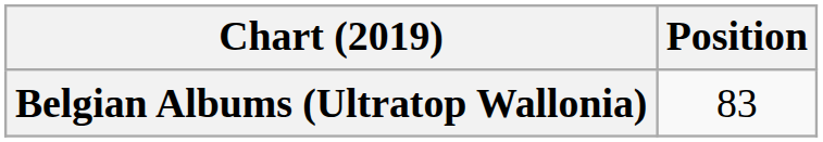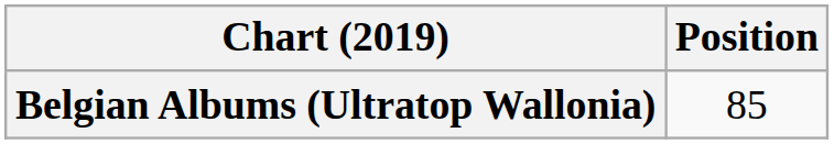Belgian Albums (Ultratop Wallonia) | Position: 83 -> 85
